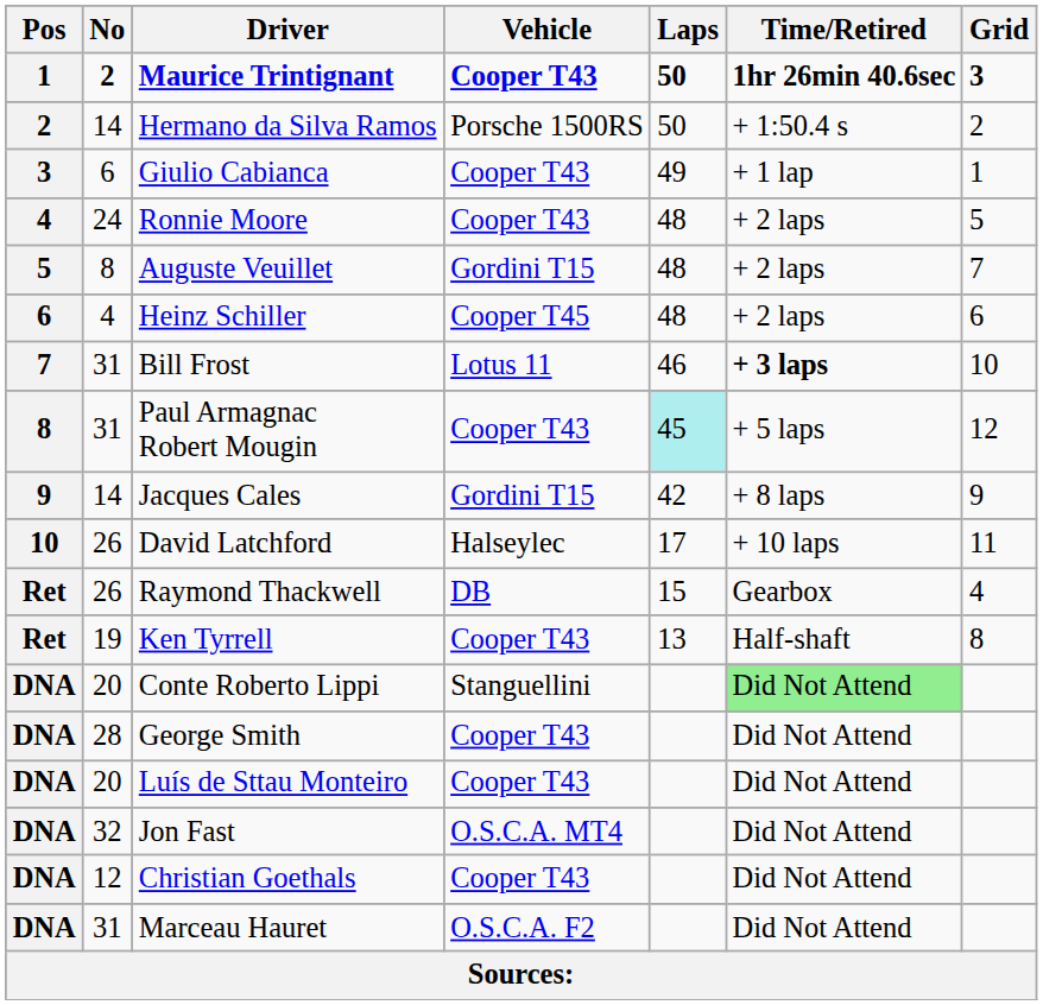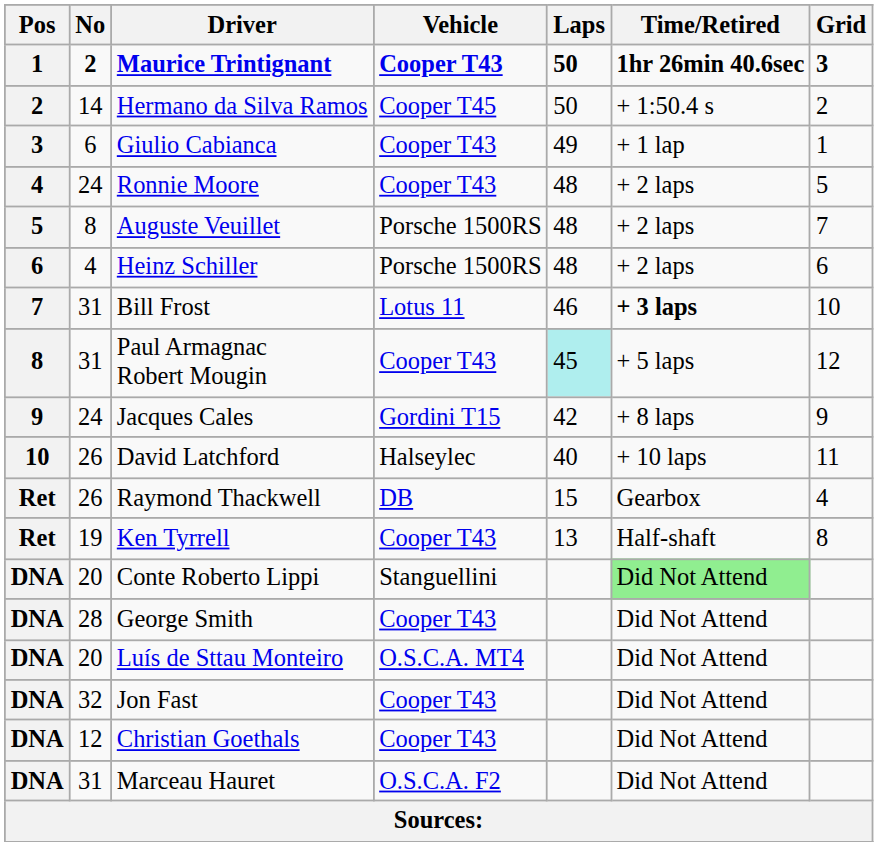Hermano da Silva Ramos | Vehicle: Porsche 1500RS -> Cooper T45
Auguste Veuillet | Vehicle: Gordini T15 -> Porsche 1500RS
Heinz Schiller | Vehicle: Cooper T45 -> Porsche 1500RS
Jacques Cales | No: 14 -> 24
David Latchford | Laps: 17 -> 40
Luís de Sttau Monteiro | Vehicle: Cooper T43 -> O.S.C.A. MT4
Jon Fast | Vehicle: O.S.C.A. MT4 -> Cooper T43
